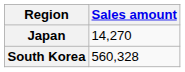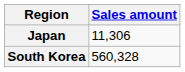Japan | Sales amount: 14,270 -> 11,306
